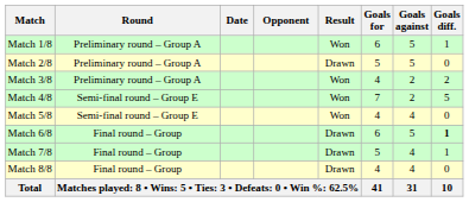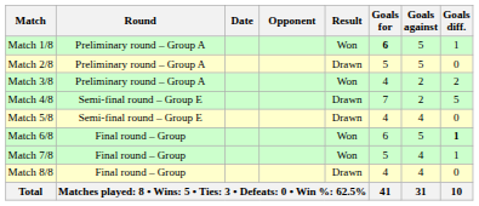Match 1/8 | Goals for: normal -> bold
Match 4/8 | Result: Won -> Drawn
Match 5/8 | Result: Won -> Drawn
Match 6/8 | Result: Drawn -> Won
Match 7/8 | Result: Drawn -> Won
